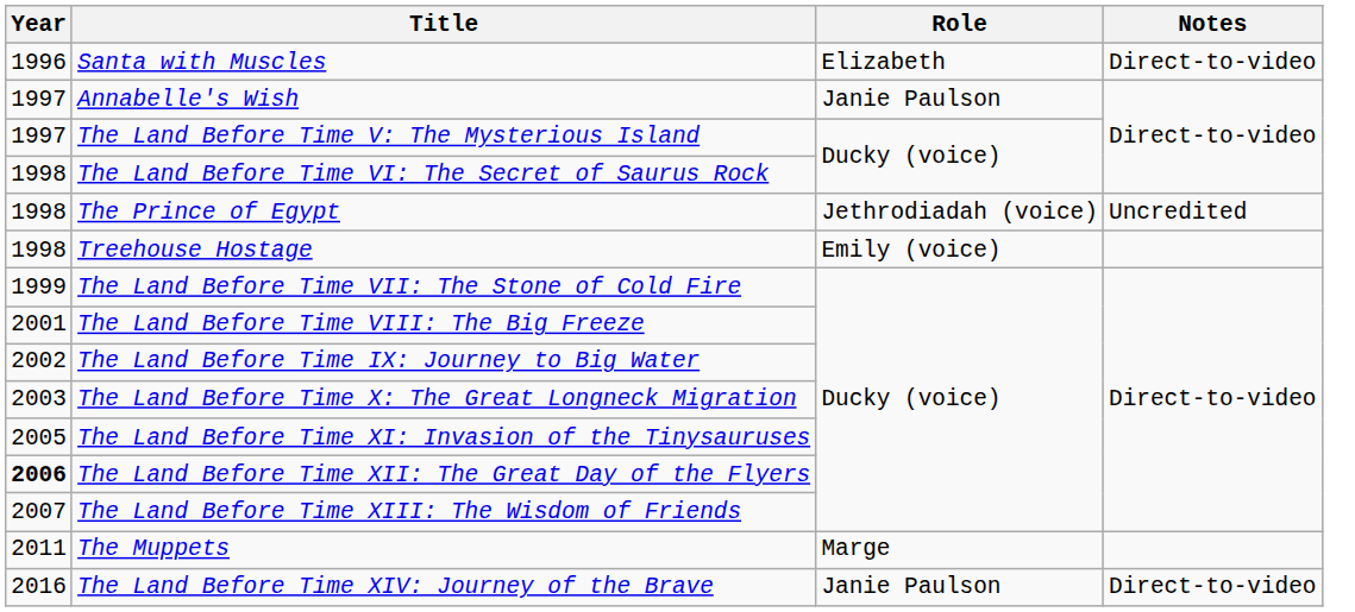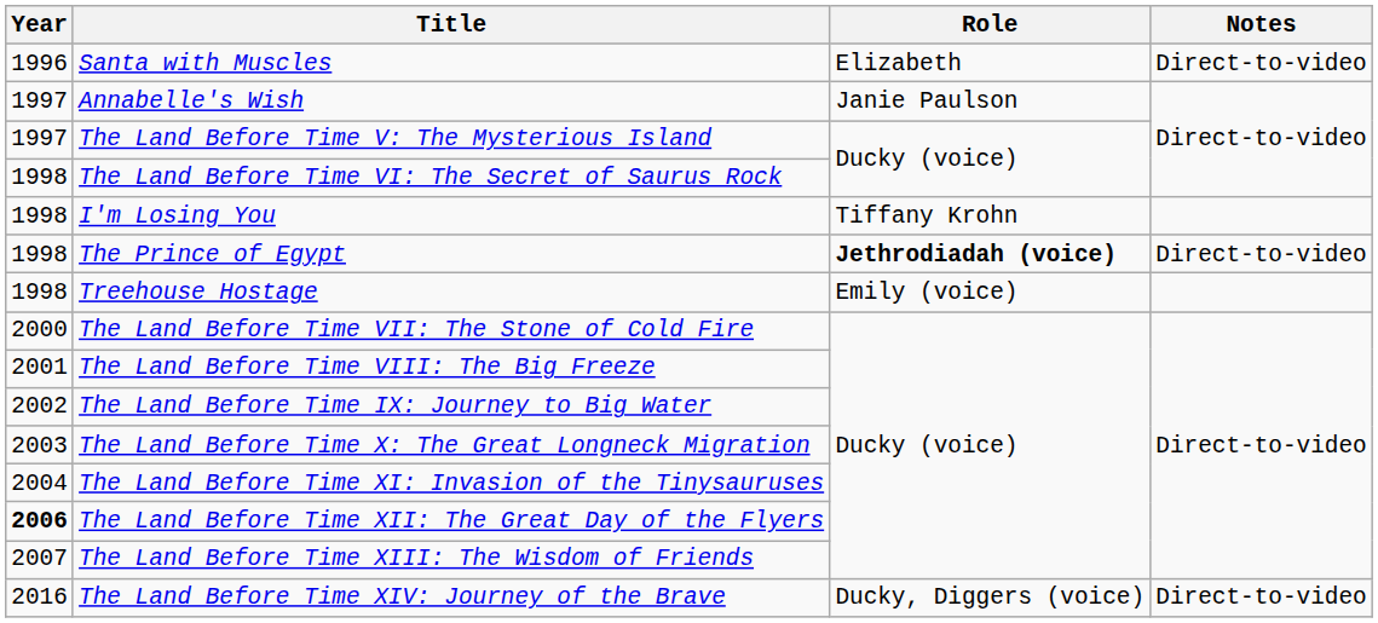+ row: 1998 | I'm Losing You | Tiffany Krohn
The Prince of Egypt | Role: normal -> bold
The Prince of Egypt | Notes: Uncredited -> Direct-to-video
The Land Before Time VII: The Stone of Cold Fire | Year: 1999 -> 2000
The Land Before Time XI: Invasion of the Tinysauruses | Year: 2005 -> 2004
- row: 2011 | The Muppets | Marge
The Land Before Time XIV: Journey of the Brave | Role: Janie Paulson -> Ducky, Diggers (voice)
